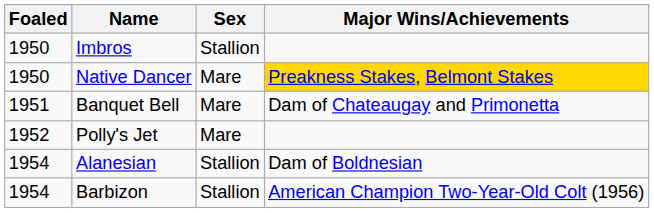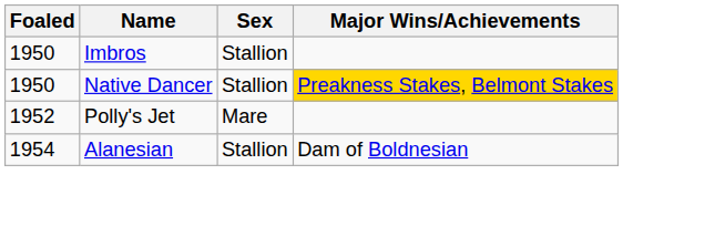Native Dancer | Sex: Mare -> Stallion
- row: 1951 | Banquet Bell | Mare | Dam of Chateaugay and Primonetta
- row: 1954 | Barbizon | Stallion | American Champion Two-Year-Old Colt (1956)
